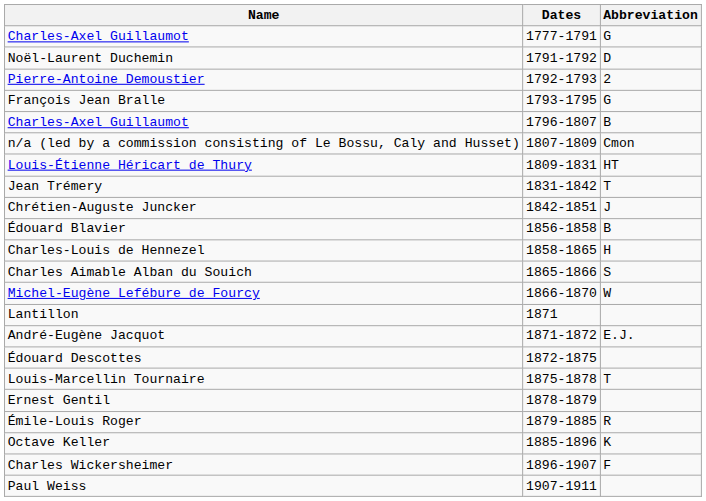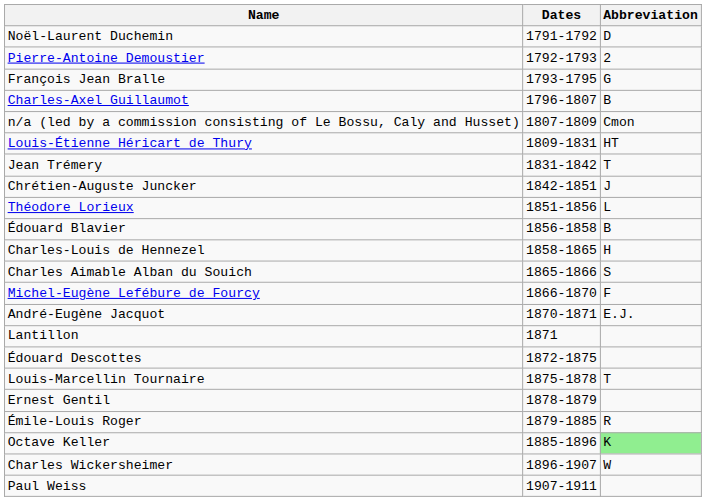- row: Charles-Axel Guillaumot | 1777-1791 | G
+ row: Théodore Lorieux | 1851-1856 | L
Michel-Eugène Lefébure de Fourcy | Abbreviation: W -> F
+ row: André-Eugène Jacquot | 1870-1871 | E.J.
- row: André-Eugène Jacquot | 1871-1872 | E.J.
Octave Keller | Abbreviation: no background -> lightgreen background
Charles Wickersheimer | Abbreviation: F -> W
